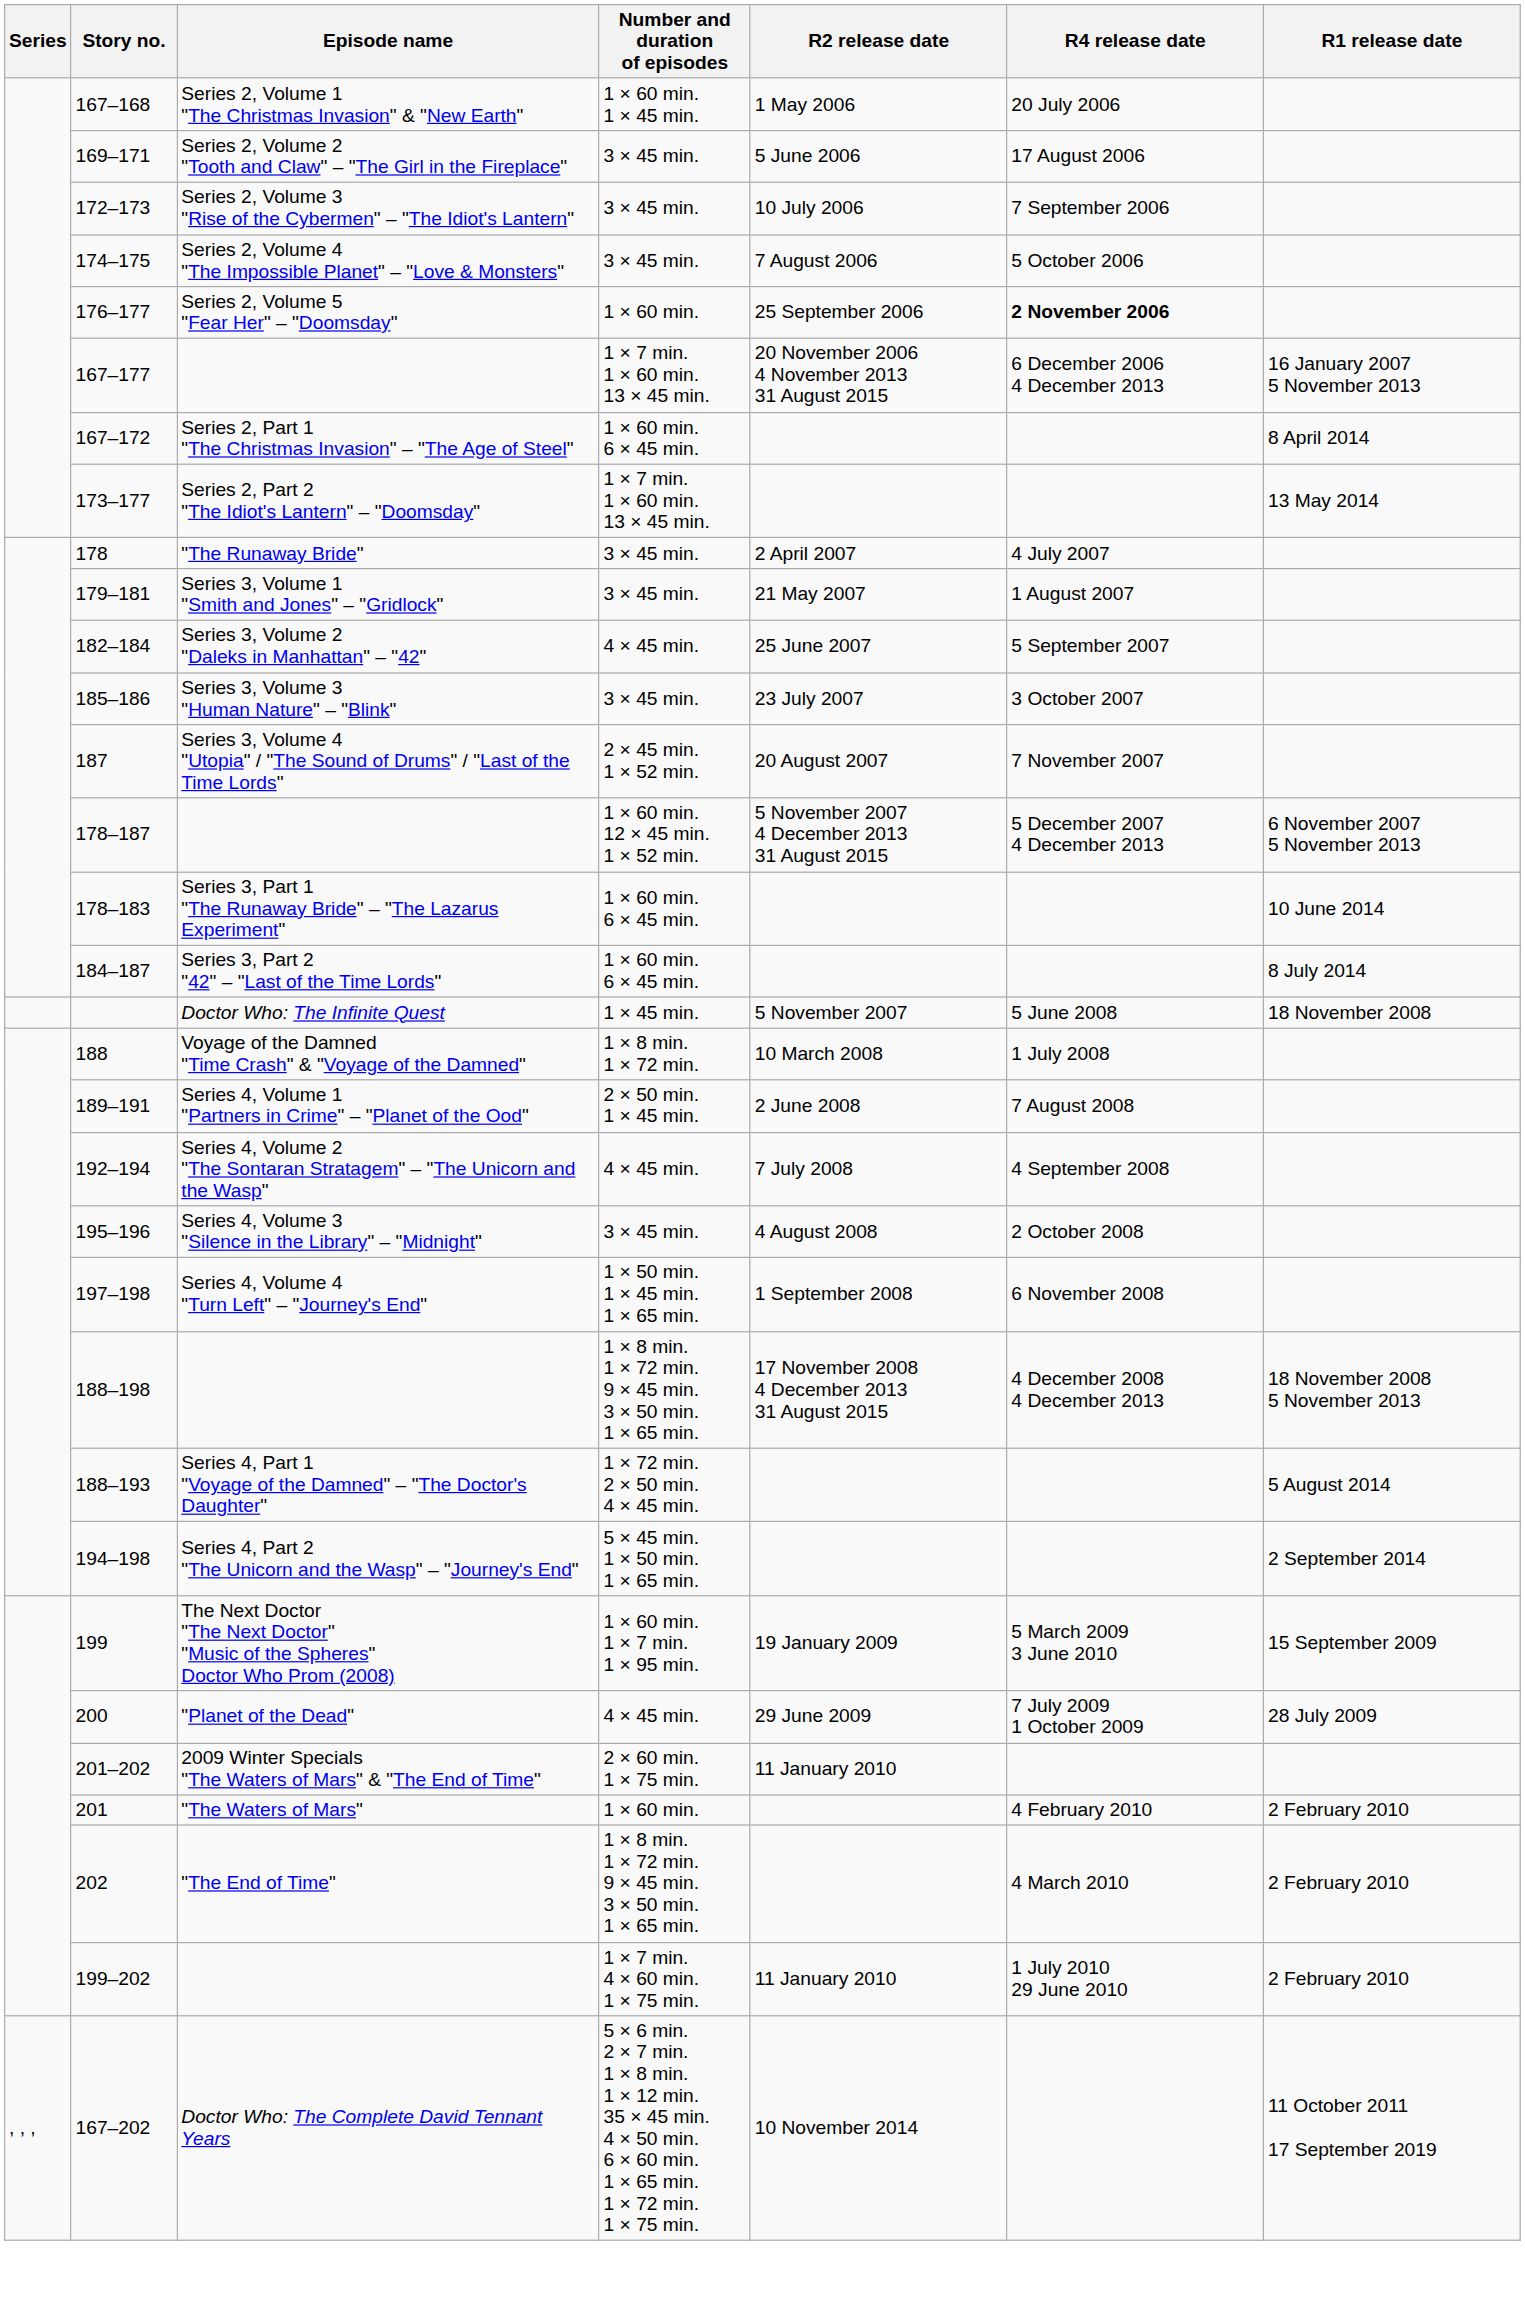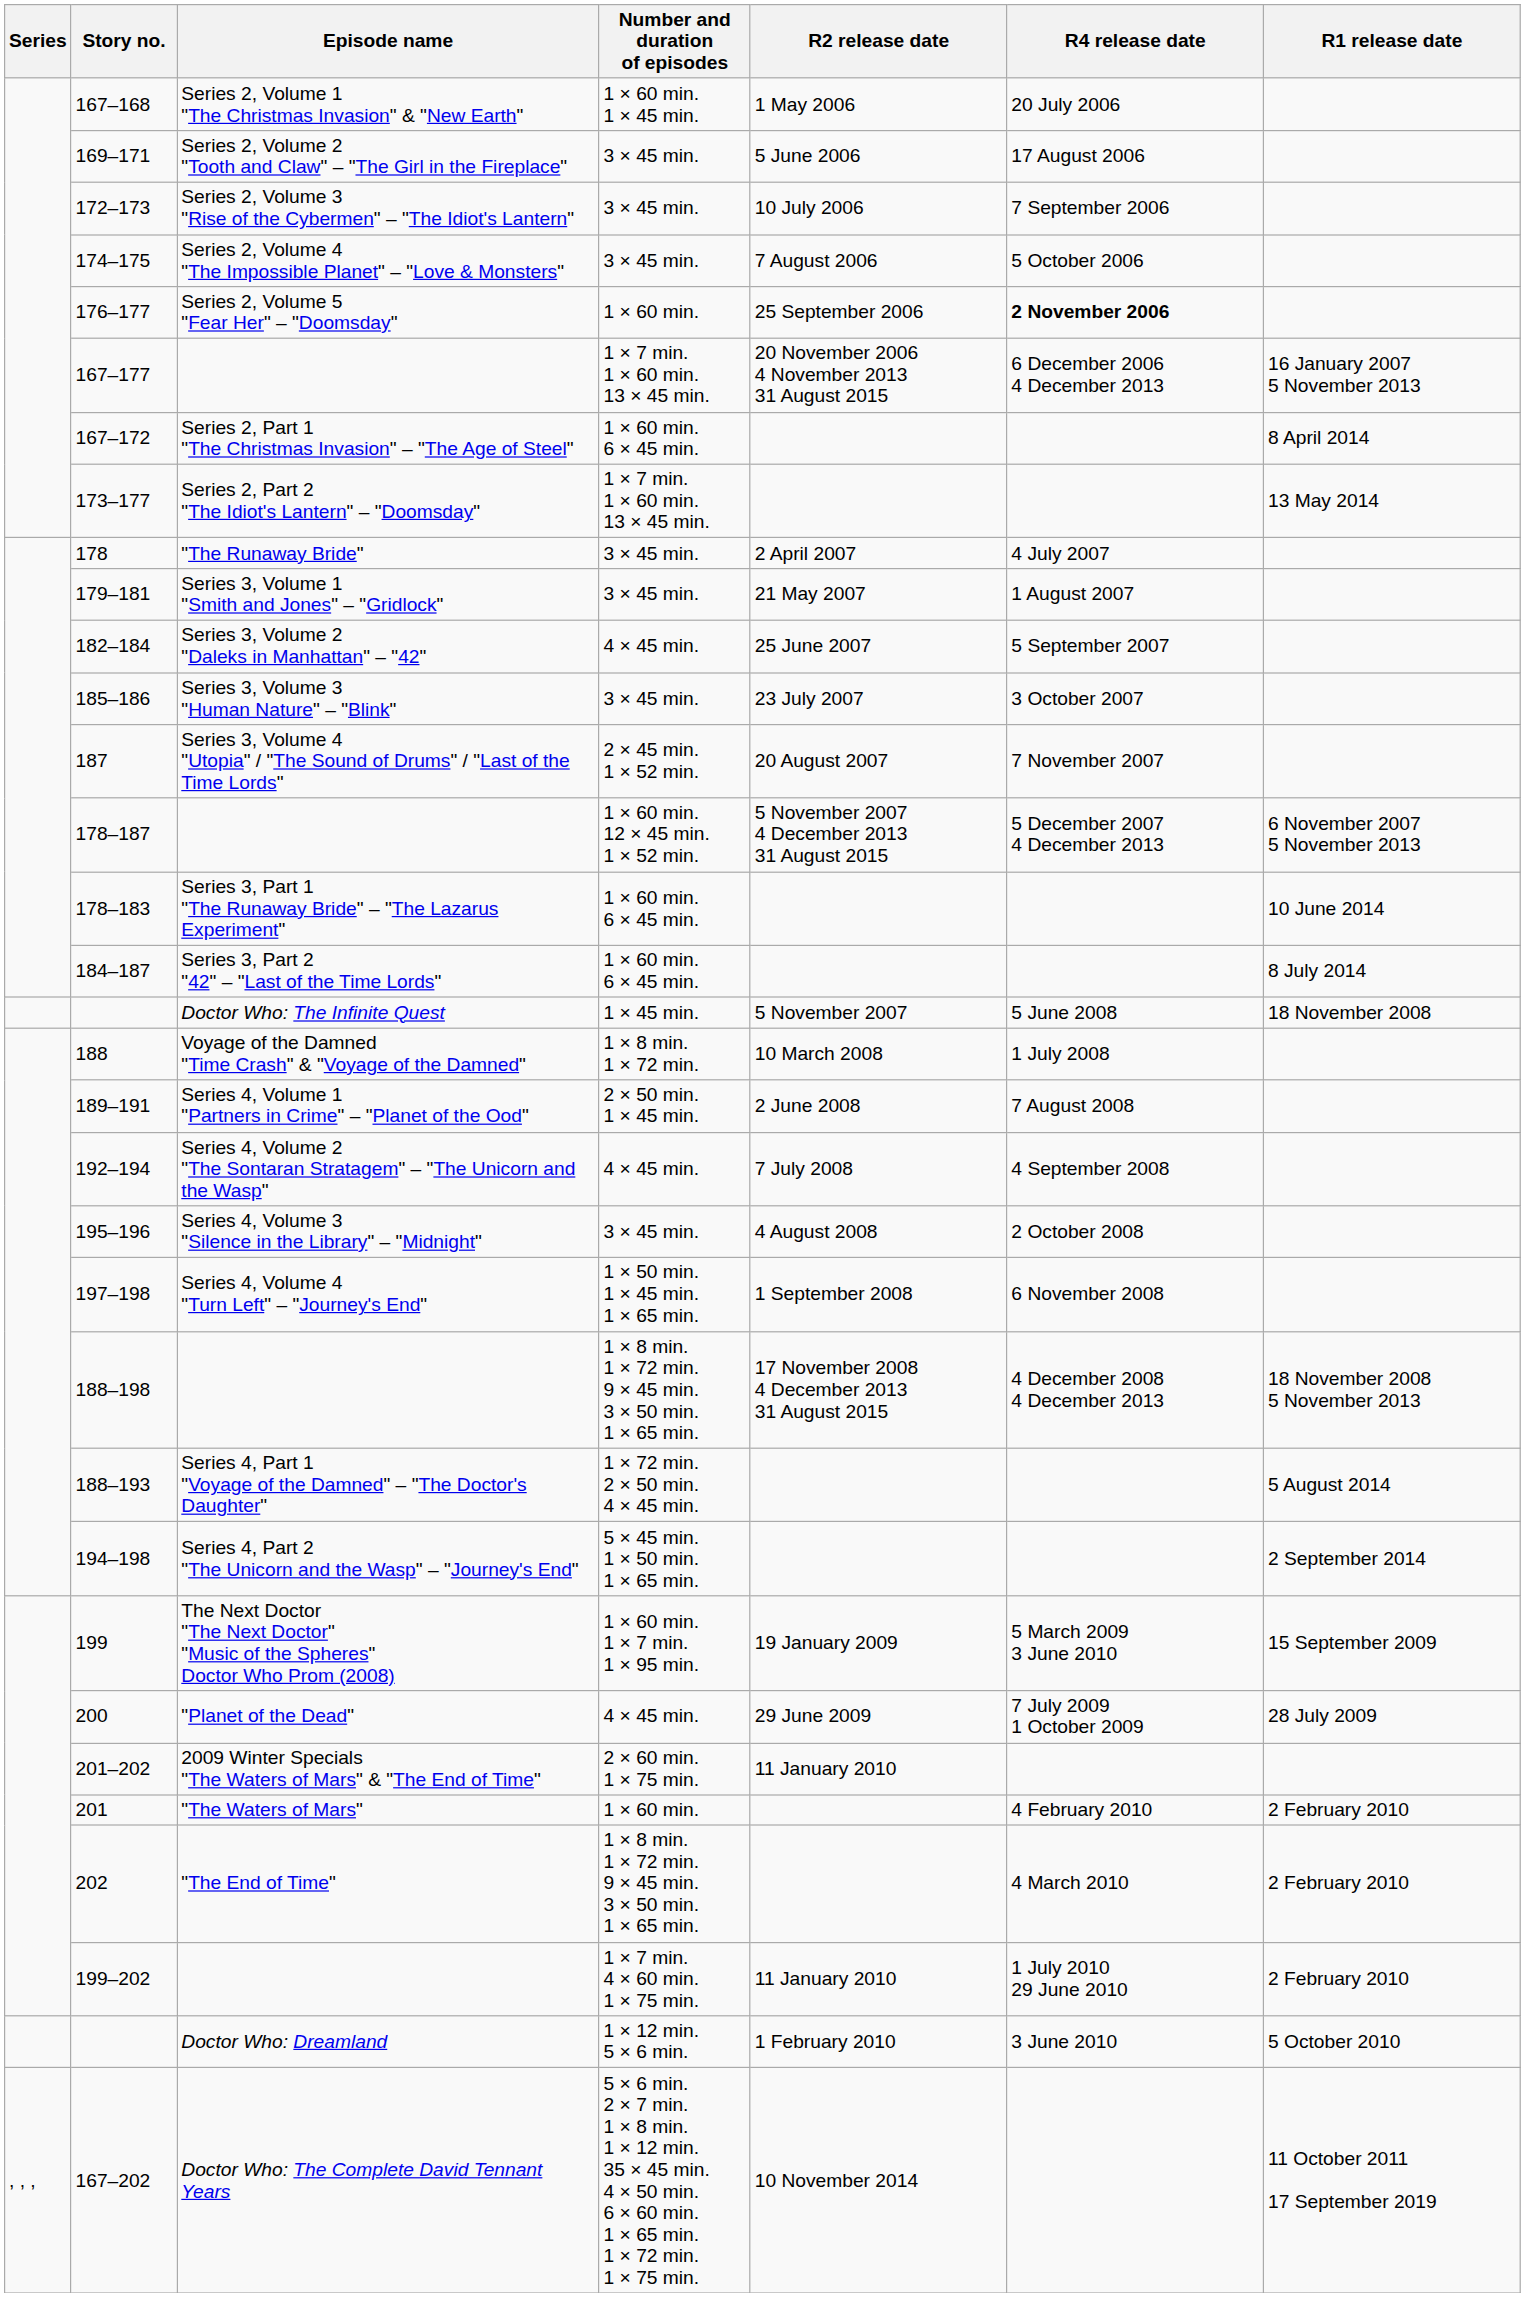+ row: Doctor Who: Dreamland | 1 × 12 min. 5 × 6 min. | 1 February 2010 | 3 June 2010 | 5 October 2010
